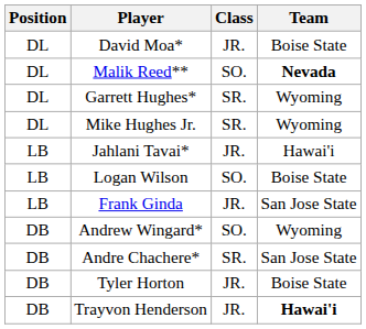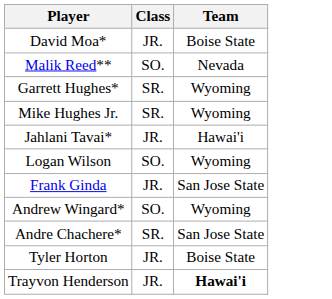- column: Position | DL | DL | DL | DL | LB | LB | LB | DB | DB | DB | DB
Malik Reed** | Team: bold -> normal
Logan Wilson | Team: Boise State -> Wyoming
